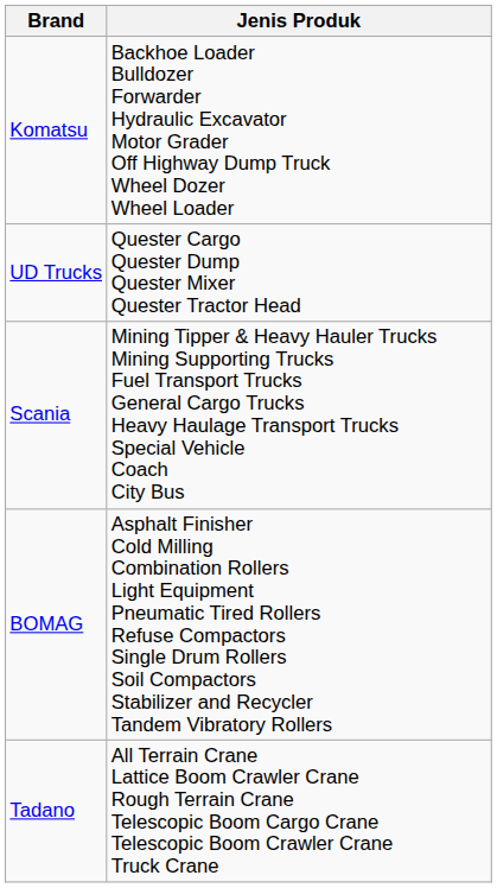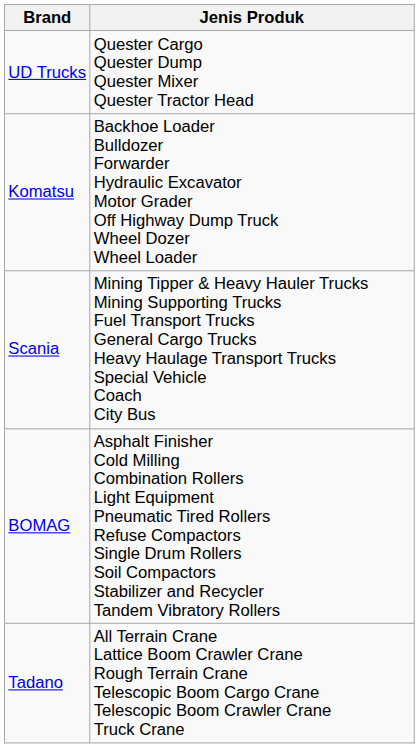rows swapped: Komatsu <-> UD Trucks
